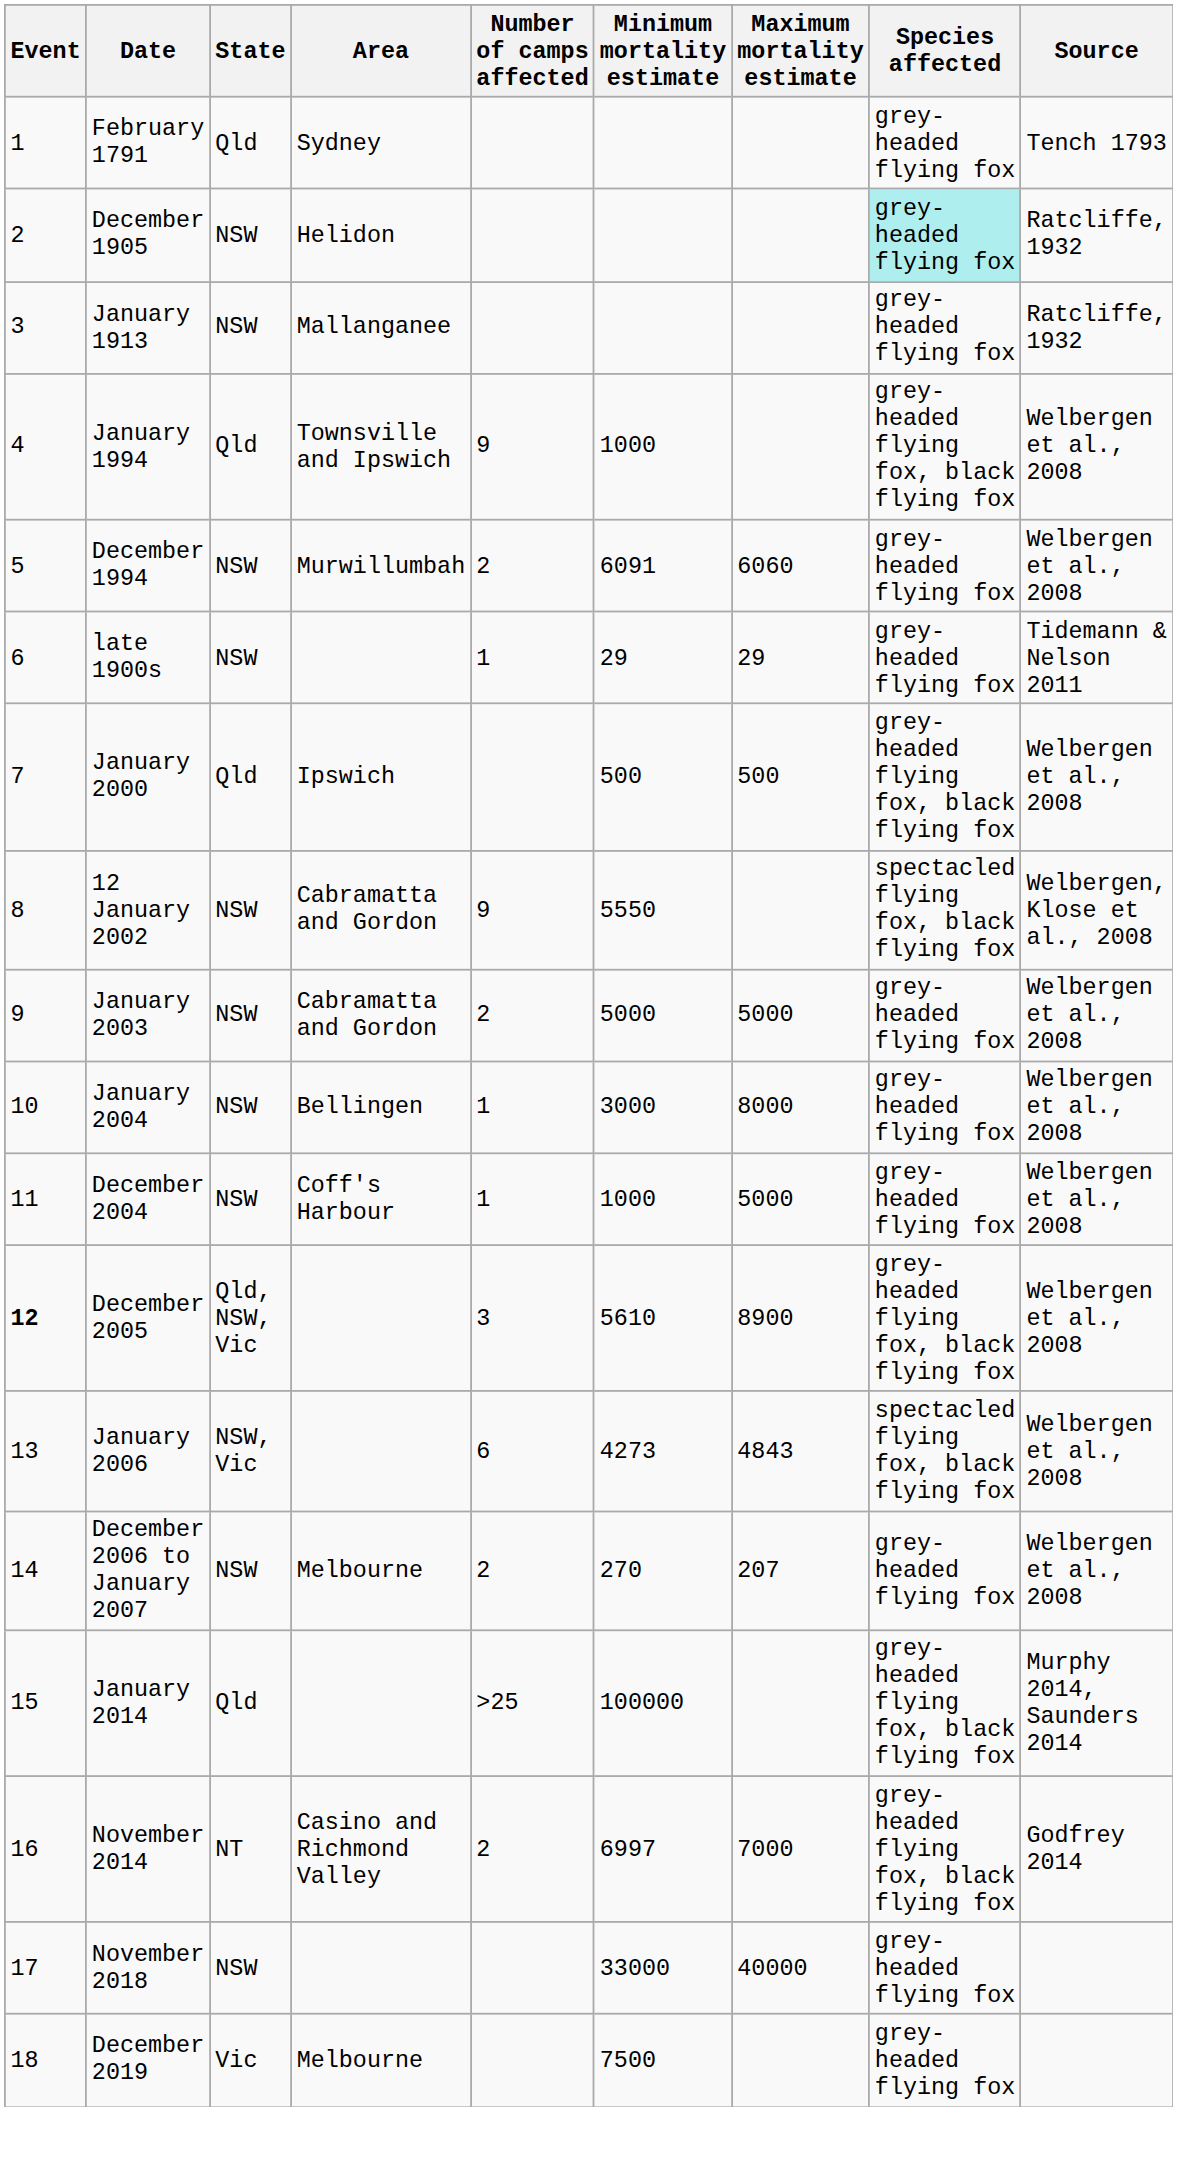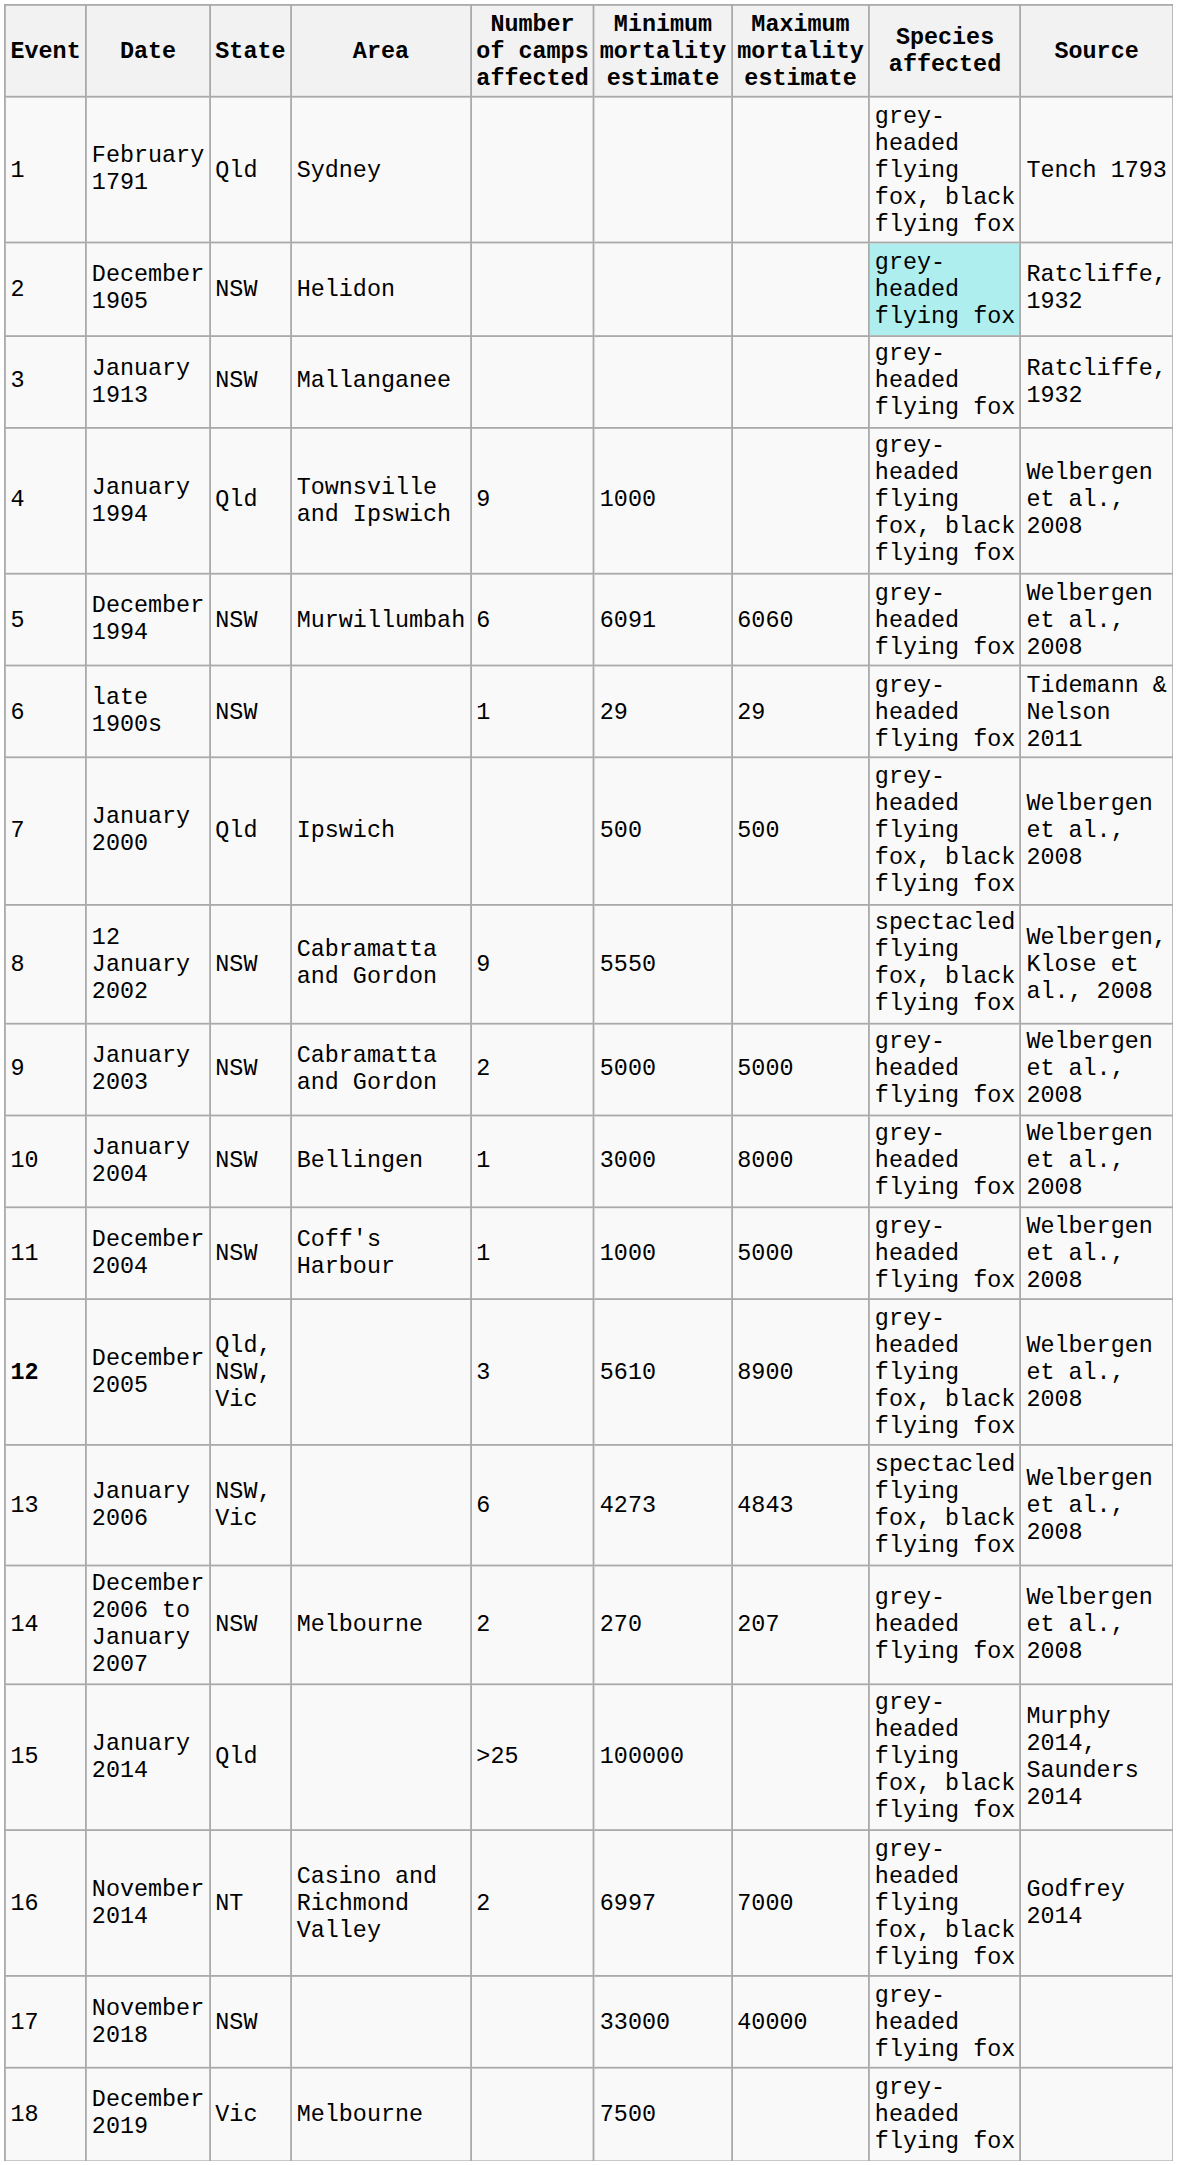February 1791 | Species affected: grey-headed flying fox -> grey-headed flying fox, black flying fox
December 1994 | Number of camps affected: 2 -> 6
